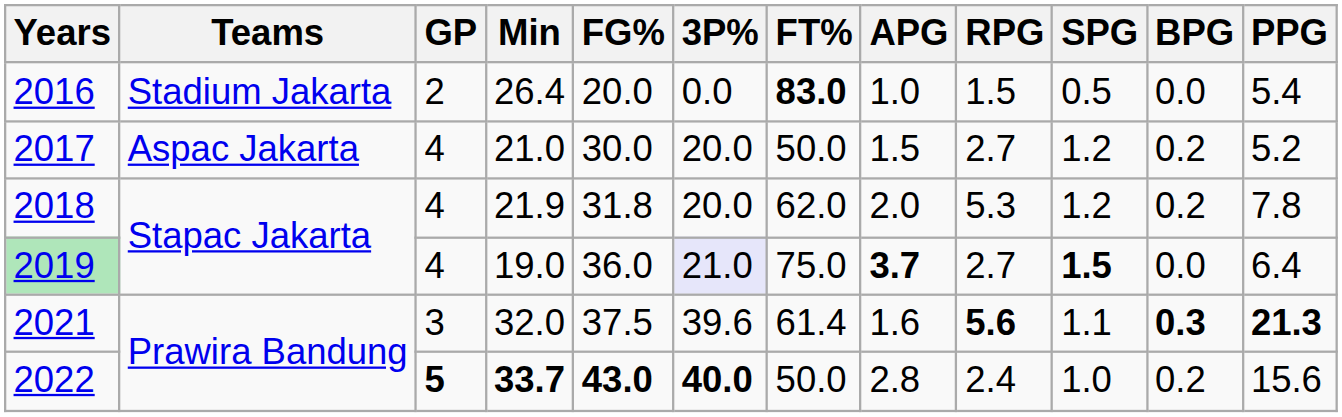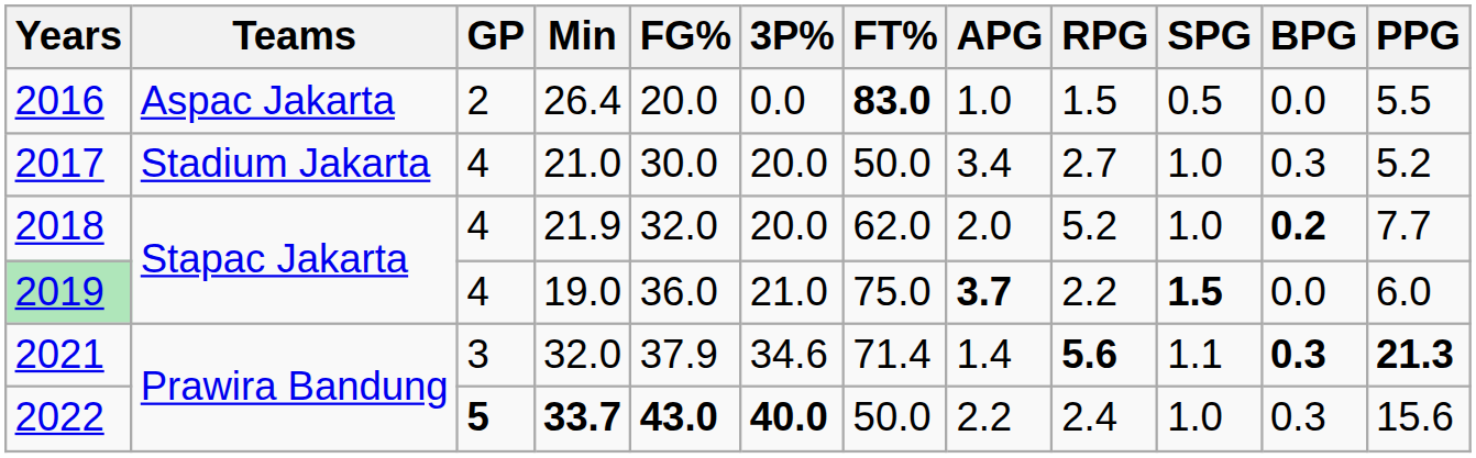2016 | Teams: Stadium Jakarta -> Aspac Jakarta
2016 | PPG: 5.4 -> 5.5
2017 | Teams: Aspac Jakarta -> Stadium Jakarta
2017 | APG: 1.5 -> 3.4
2017 | SPG: 1.2 -> 1.0
2017 | BPG: 0.2 -> 0.3
2018 | FG%: 31.8 -> 32.0
2018 | RPG: 5.3 -> 5.2
2018 | SPG: 1.2 -> 1.0
2018 | BPG: normal -> bold
2018 | PPG: 7.8 -> 7.7
2019 | 3P%: lavender background -> no background
2019 | RPG: 2.7 -> 2.2
2019 | PPG: 6.4 -> 6.0
2021 | FG%: 37.5 -> 37.9
2021 | 3P%: 39.6 -> 34.6
2021 | FT%: 61.4 -> 71.4
2021 | APG: 1.6 -> 1.4
2022 | APG: 2.8 -> 2.2
2022 | BPG: 0.2 -> 0.3
